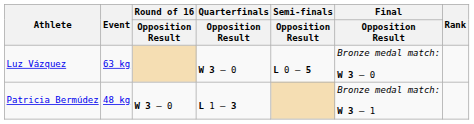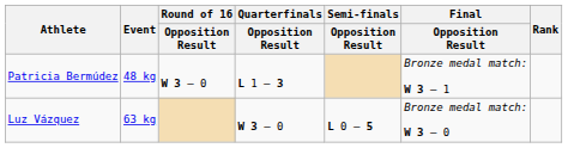rows swapped: Patricia Bermúdez <-> Luz Vázquez
